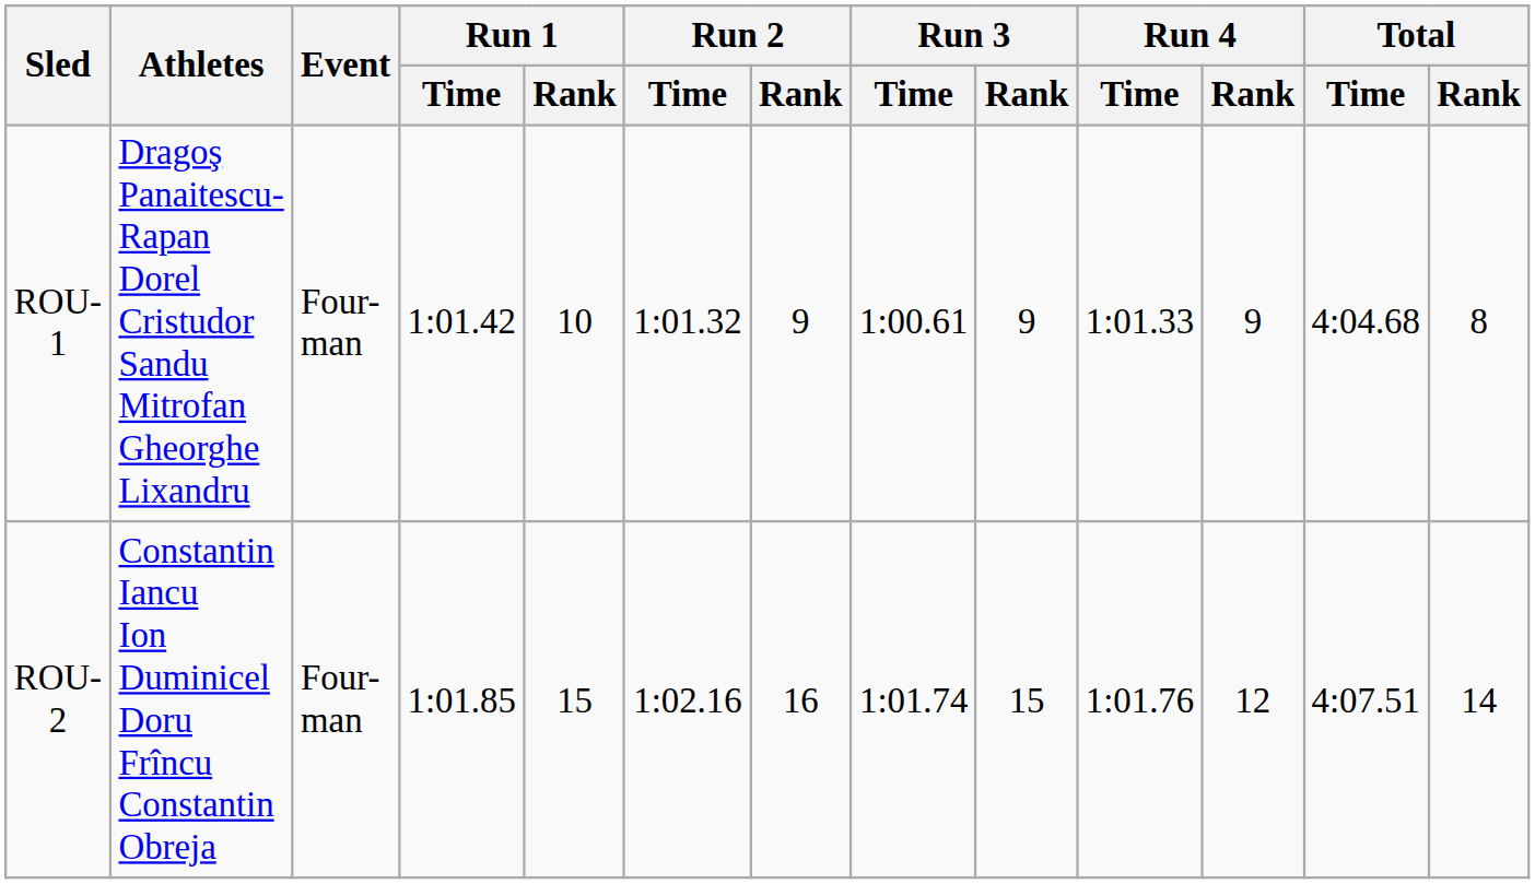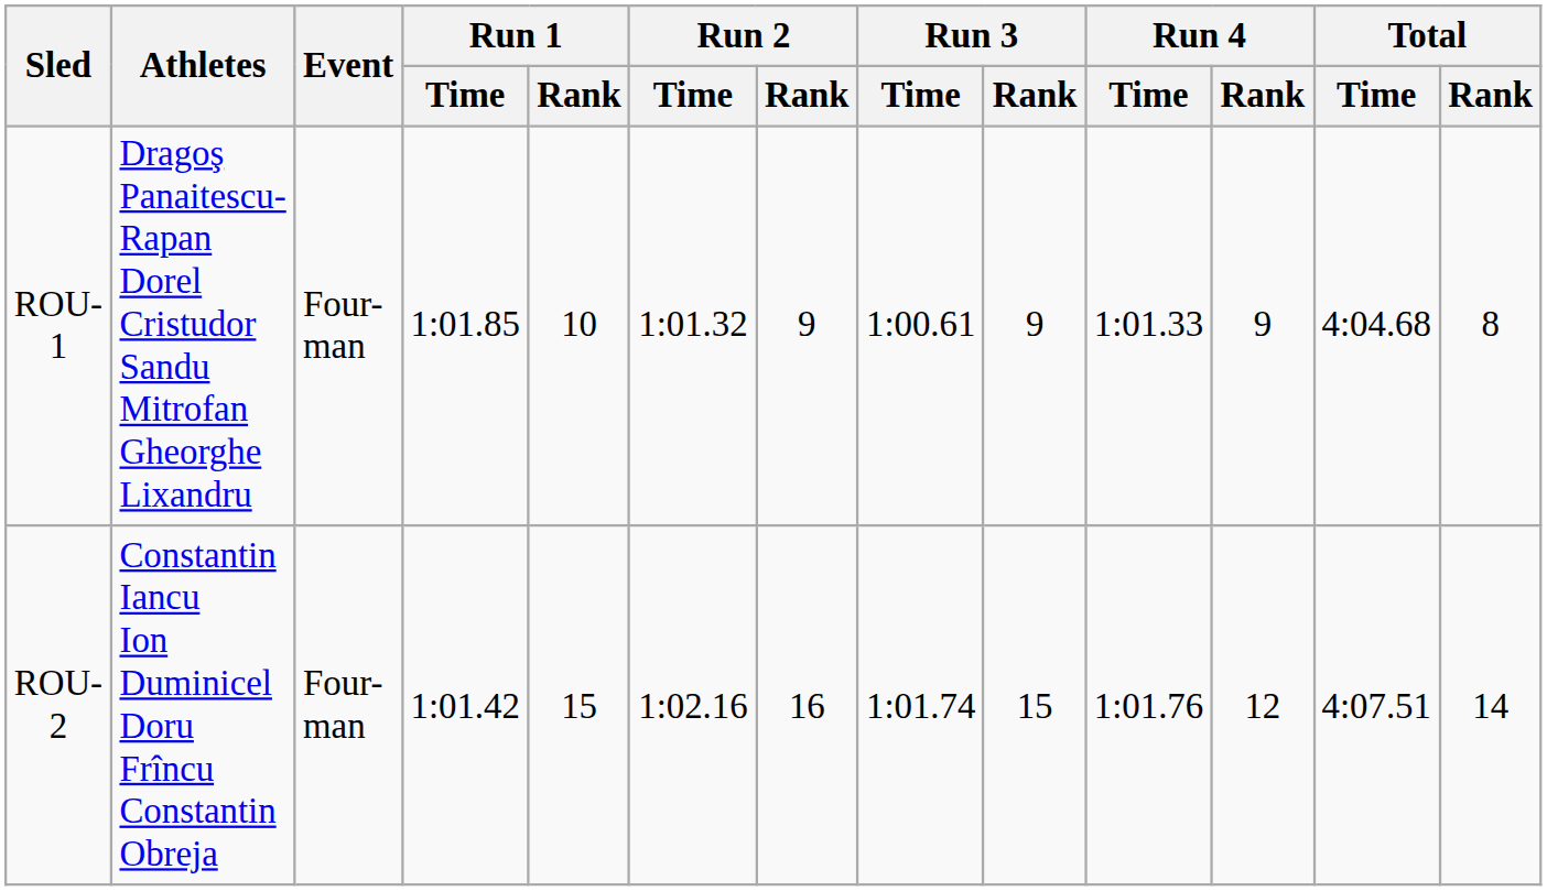ROU-1 | Run 1 / Time: 1:01.42 -> 1:01.85
ROU-2 | Run 1 / Time: 1:01.85 -> 1:01.42
